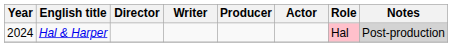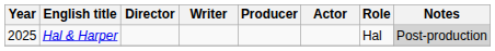Hal & Harper | Year: 2024 -> 2025
Hal & Harper | Role: pink background -> no background
